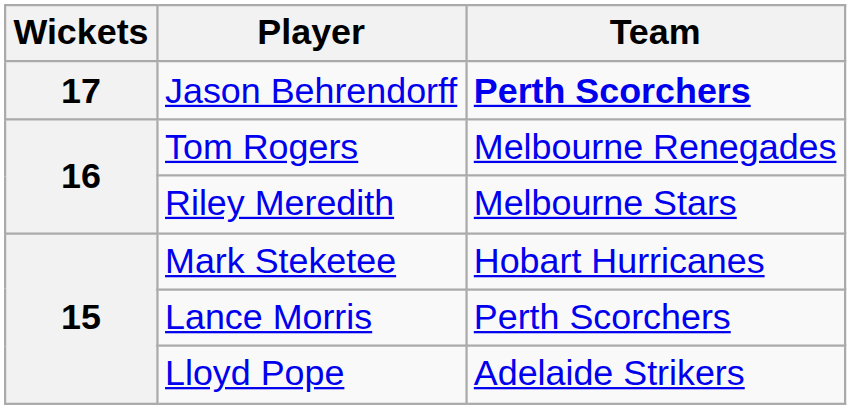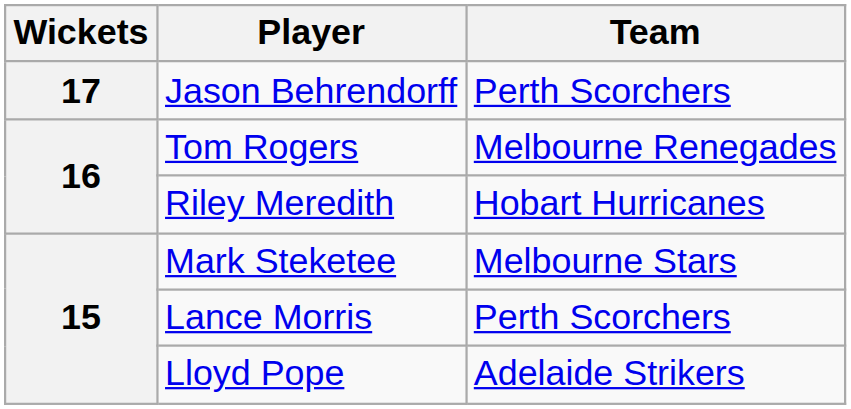Jason Behrendorff | Team: bold -> normal
Riley Meredith | Team: Melbourne Stars -> Hobart Hurricanes
Mark Steketee | Team: Hobart Hurricanes -> Melbourne Stars
